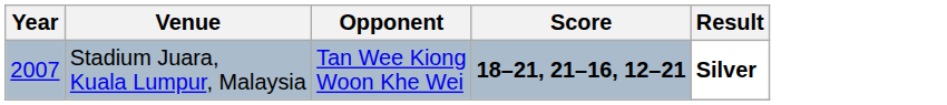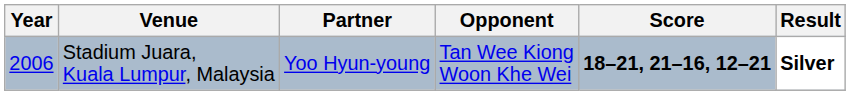+ column: Partner | Yoo Hyun-young
Stadium Juara, Kuala Lumpur, Malaysia | Year: 2007 -> 2006
